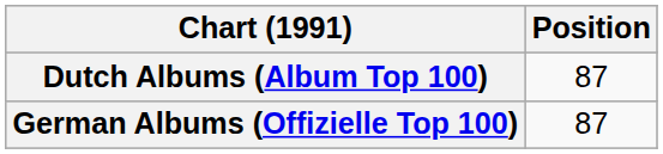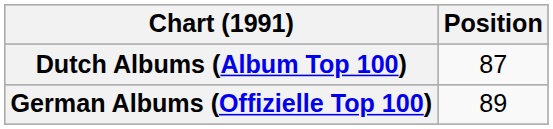German Albums (Offizielle Top 100) | Position: 87 -> 89
